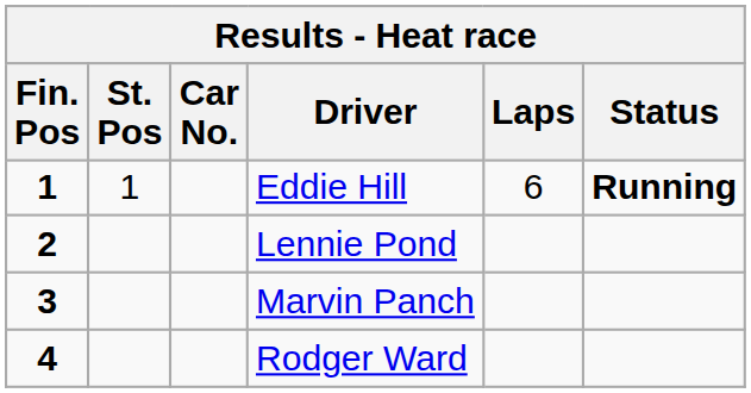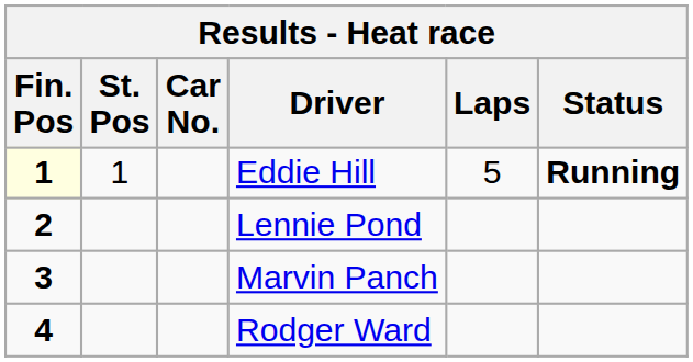Eddie Hill | Fin. Pos: no background -> lightyellow background
Eddie Hill | Laps: 6 -> 5
